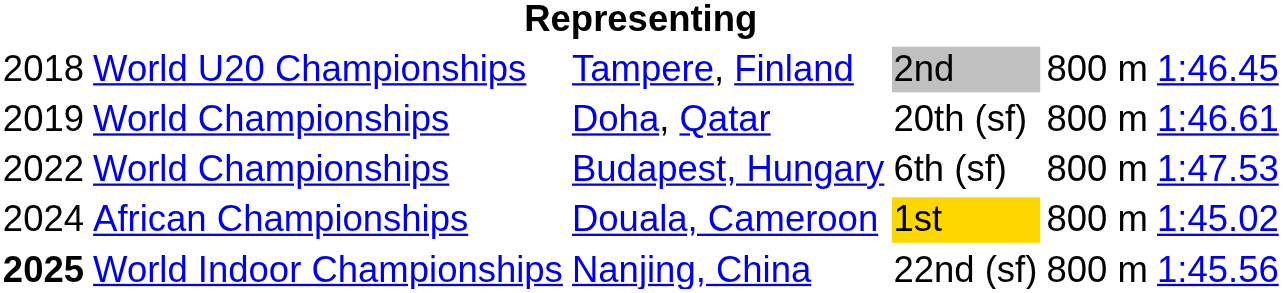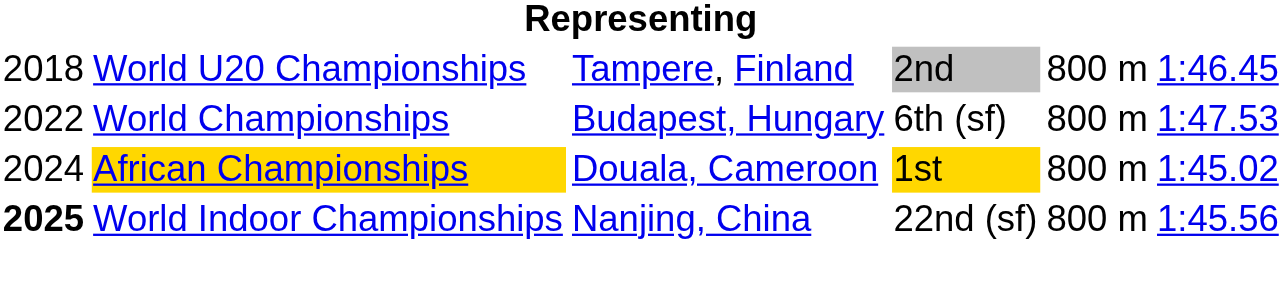- row: 2019 | World Championships | Doha, Qatar | 20th (sf) | 800 m | 1:46.61
Douala, Cameroon | column 2: no background -> gold background
